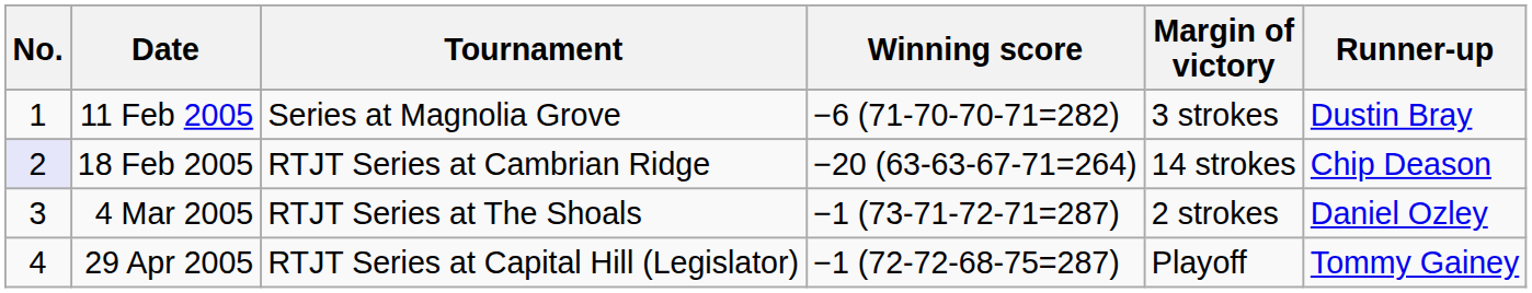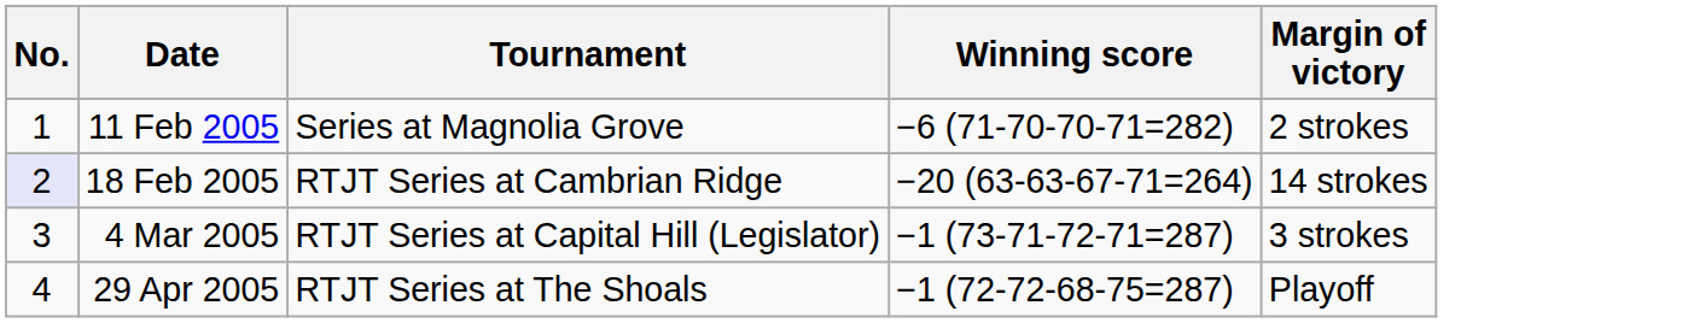- column: Runner-up | Dustin Bray | Chip Deason | Daniel Ozley | Tommy Gainey
11 Feb 2005 | Margin of victory: 3 strokes -> 2 strokes
4 Mar 2005 | Tournament: RTJT Series at The Shoals -> RTJT Series at Capital Hill (Legislator)
4 Mar 2005 | Margin of victory: 2 strokes -> 3 strokes
29 Apr 2005 | Tournament: RTJT Series at Capital Hill (Legislator) -> RTJT Series at The Shoals
